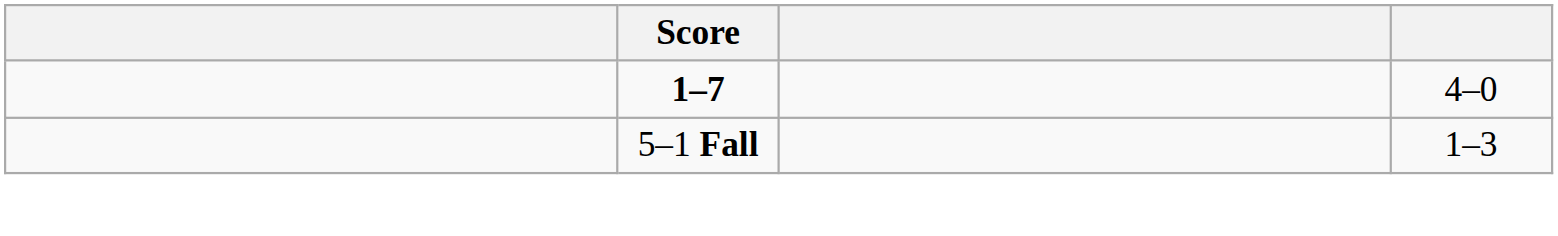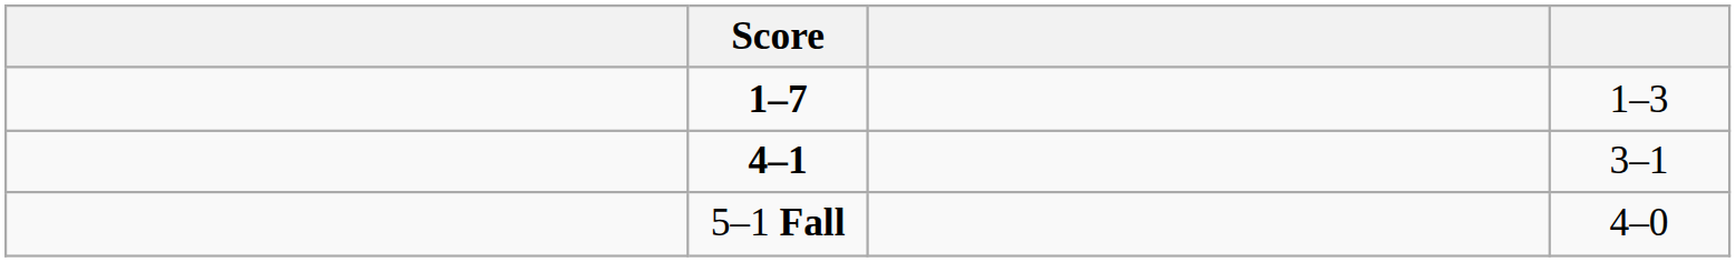1–7 | column 4: 4–0 -> 1–3
+ row: 4–1 | 3–1
5–1 Fall | column 4: 1–3 -> 4–0
